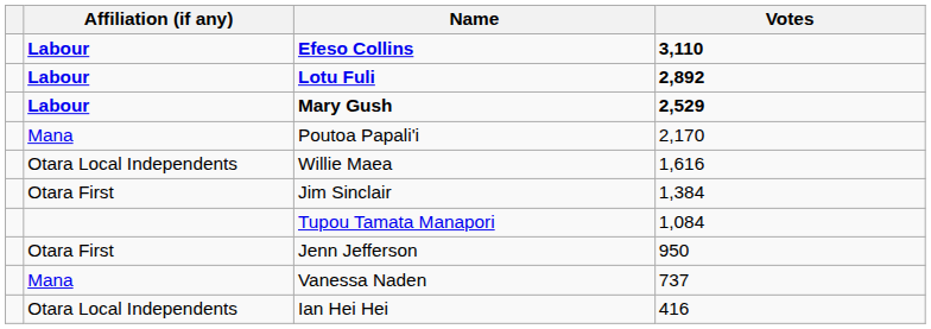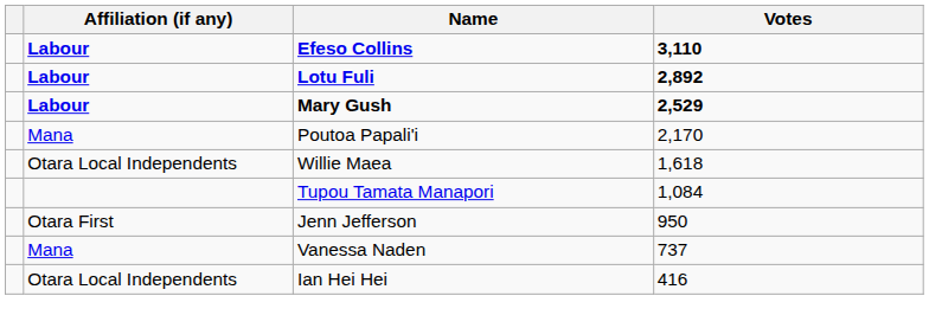Willie Maea | Votes: 1,616 -> 1,618
- row: Otara First | Jim Sinclair | 1,384
